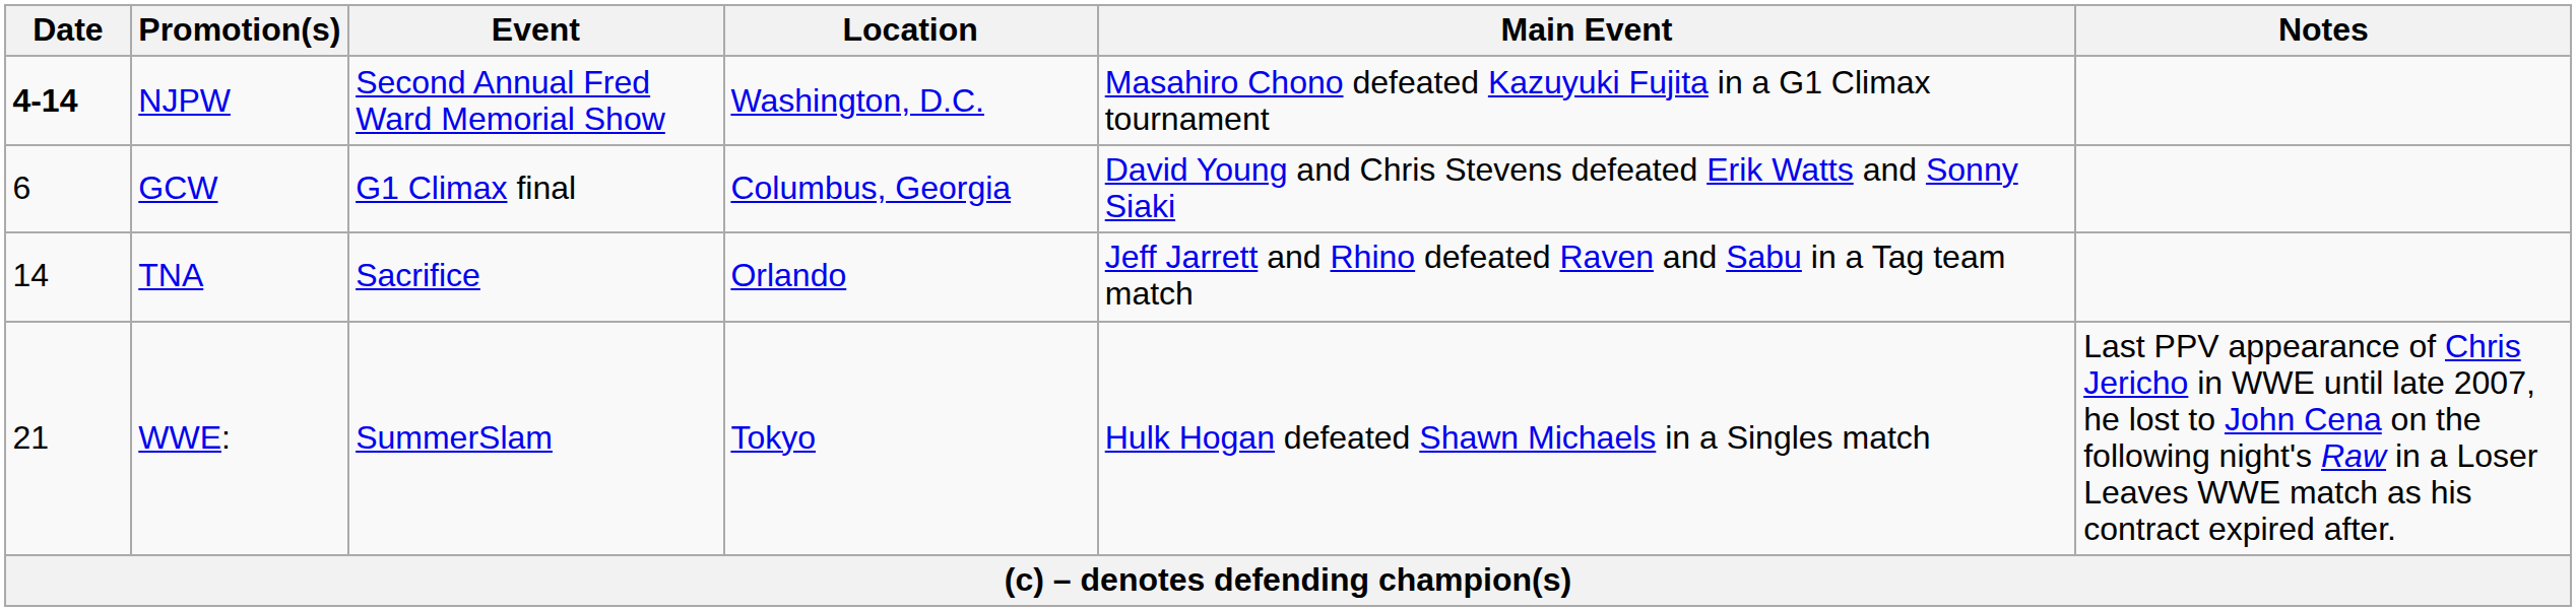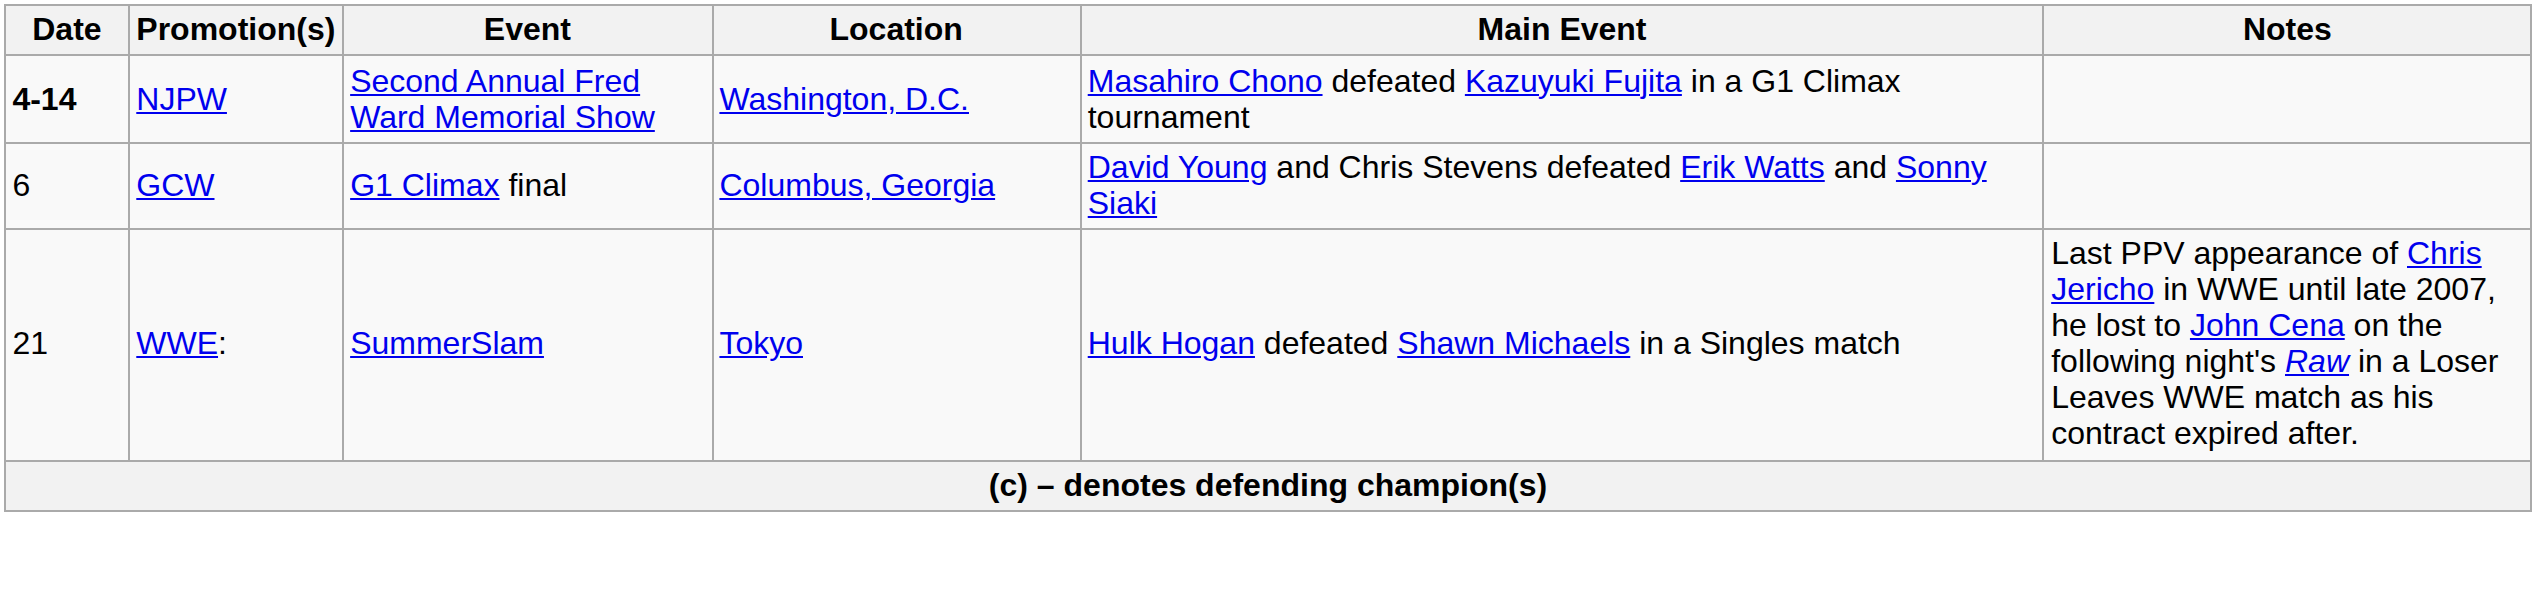- row: 14 | TNA | Sacrifice | Orlando | Jeff Jarrett and Rhino defeated Raven and Sabu in a Tag team match
